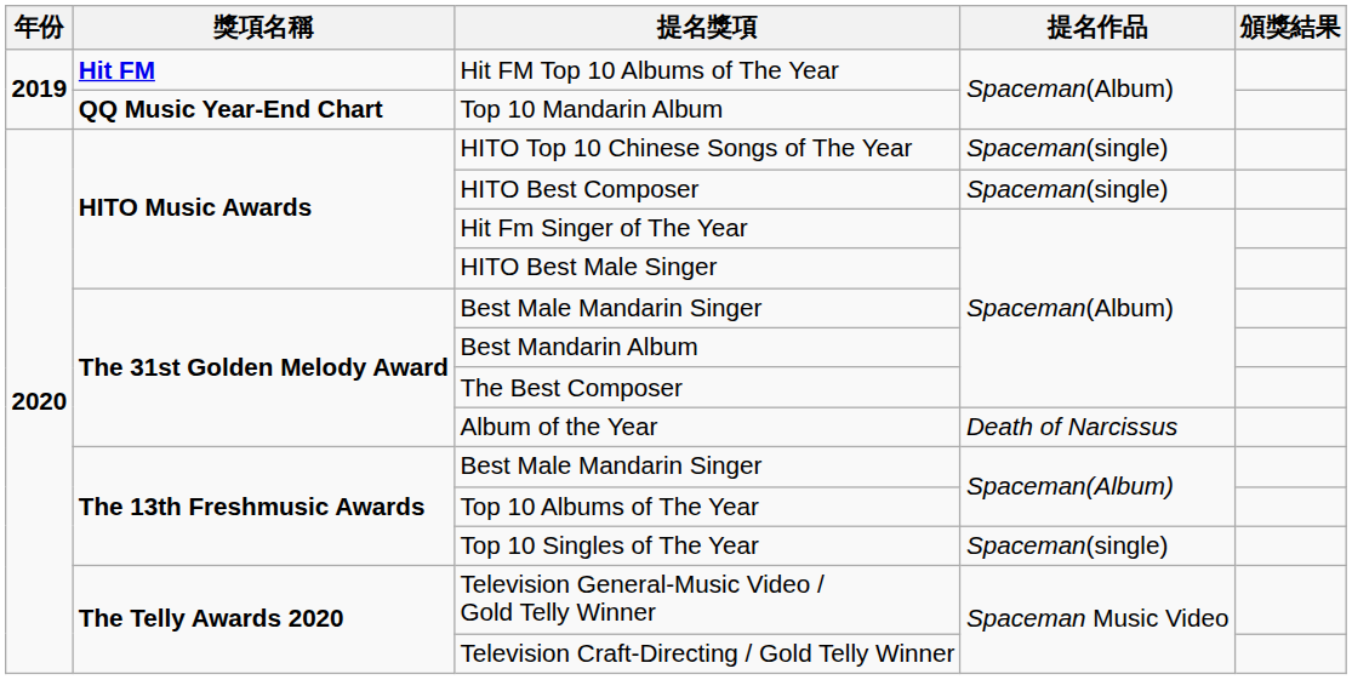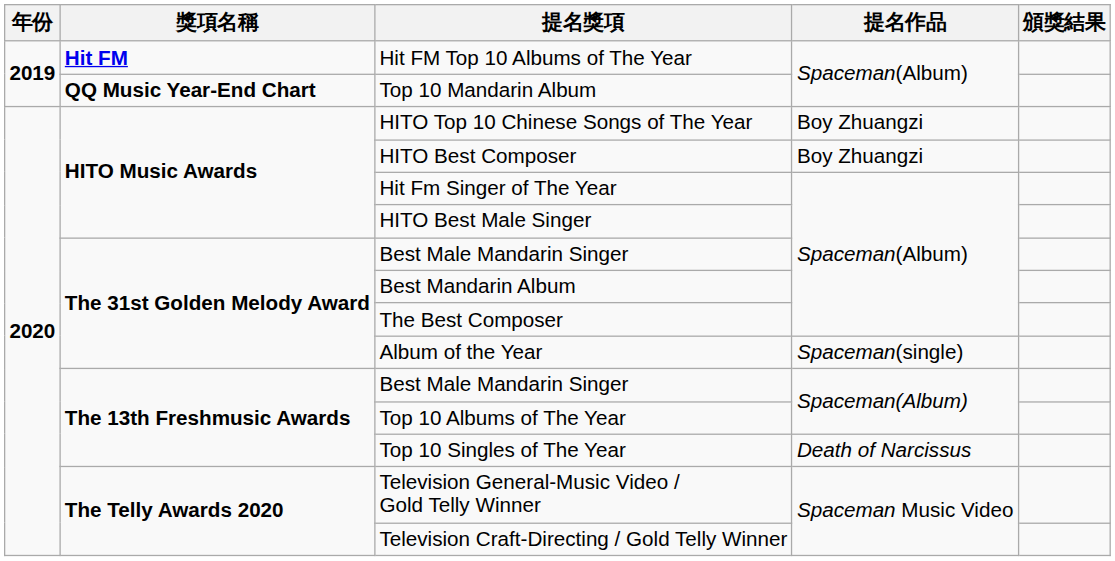HITO Top 10 Chinese Songs of The Year | 提名作品: Spaceman(single) -> Boy Zhuangzi
HITO Best Composer | 提名作品: Spaceman(single) -> Boy Zhuangzi
Album of the Year | 提名作品: Death of Narcissus -> Spaceman(single)
Top 10 Singles of The Year | 提名作品: Spaceman(single) -> Death of Narcissus
